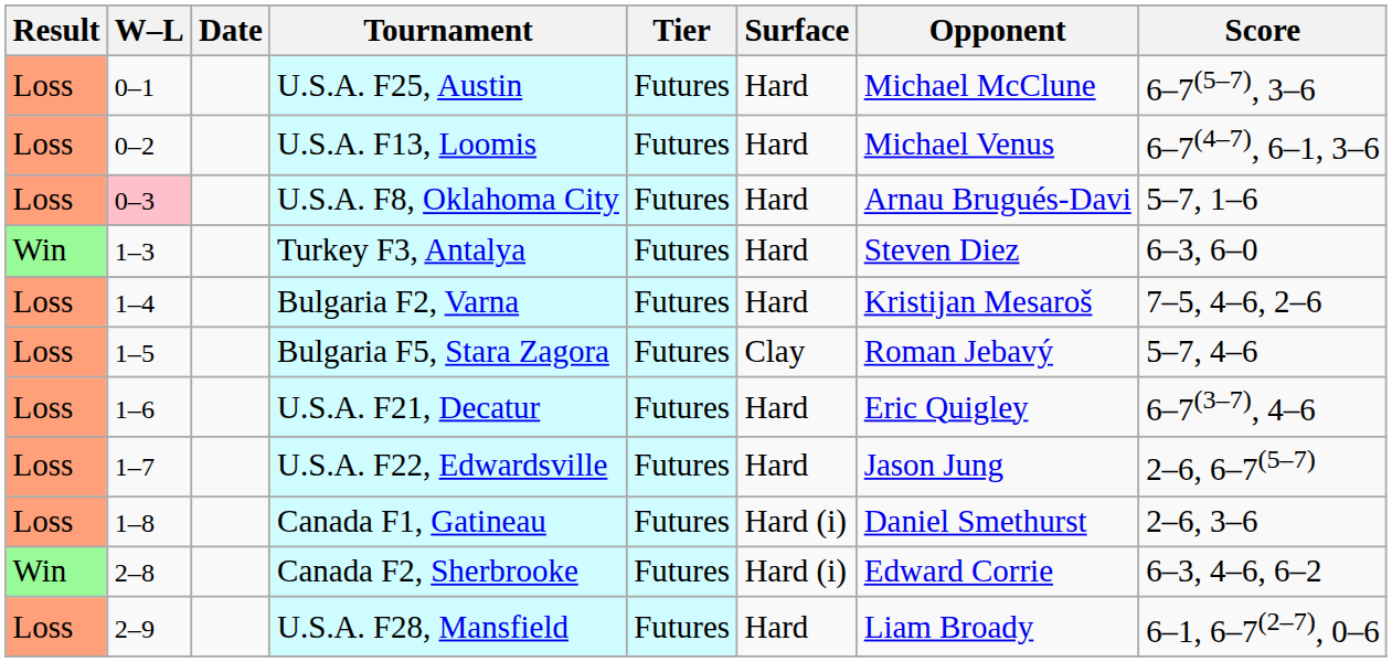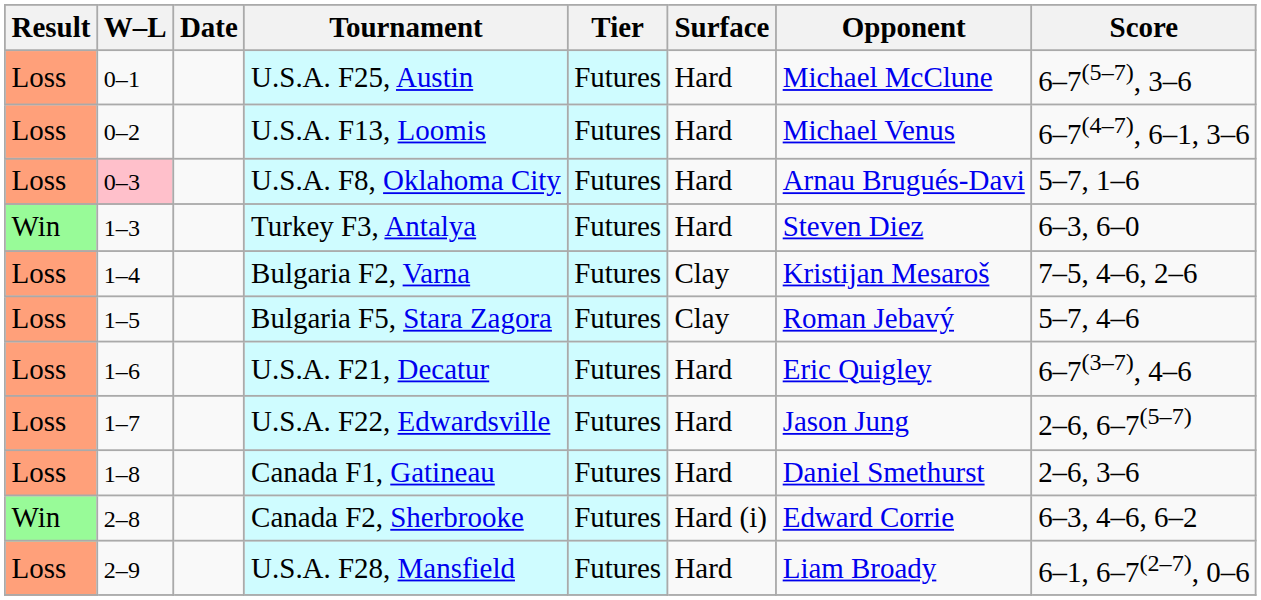Bulgaria F2, Varna | Surface: Hard -> Clay
Canada F1, Gatineau | Surface: Hard (i) -> Hard
